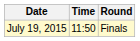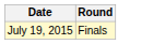- column: Time | 11:50
